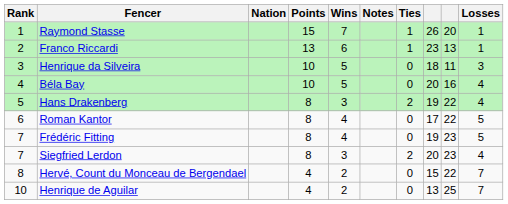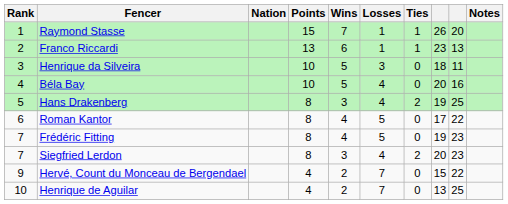columns swapped: Losses <-> Notes
Hans Drakenberg | column 9: 22 -> 25
Hervé, Count du Monceau de Bergendael | Rank: 8 -> 9
